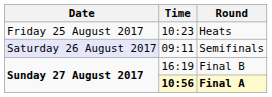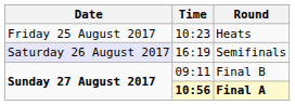Semifinals | Time: 09:11 -> 16:19
Final B | Time: 16:19 -> 09:11
